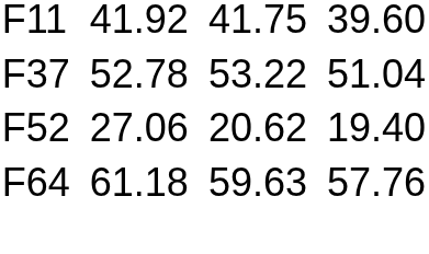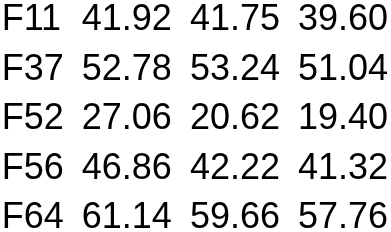F37 | column 5: 53.22 -> 53.24
+ row: F56 | 46.86 | 42.22 | 41.32
F64 | column 3: 61.18 -> 61.14
F64 | column 5: 59.63 -> 59.66
